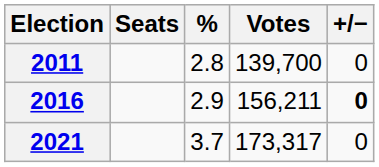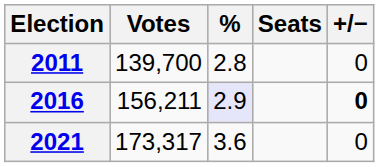columns swapped: Votes <-> Seats
2016 | %: no background -> lavender background
2021 | %: 3.7 -> 3.6
